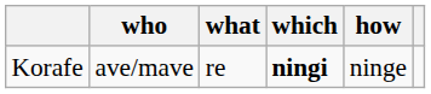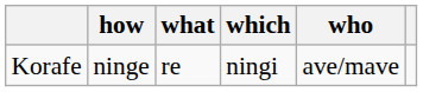columns swapped: who <-> how
Korafe | which: bold -> normal
